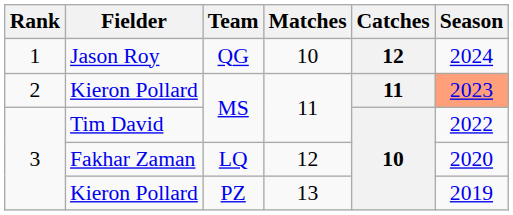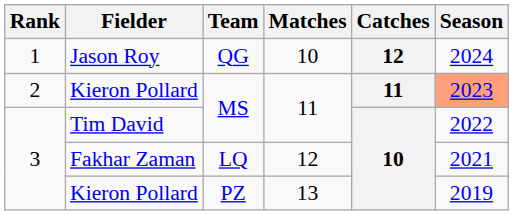Fakhar Zaman | Season: 2020 -> 2021
